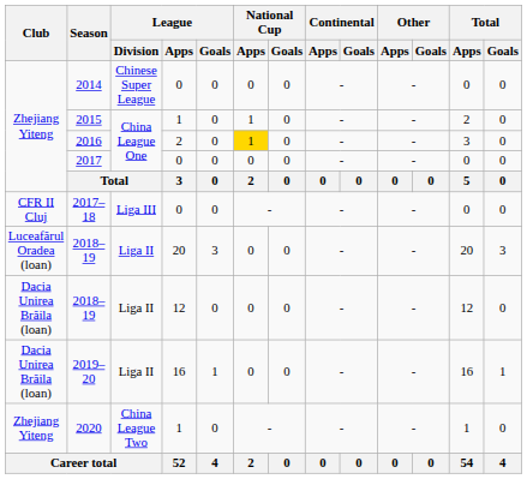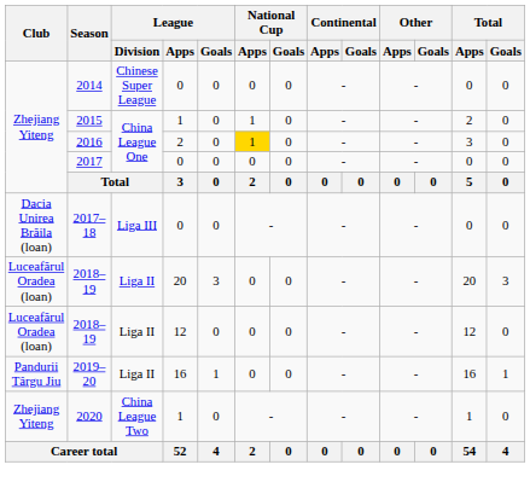2017–18 | Club: CFR II Cluj -> Dacia Unirea Brăila (loan)
2018–19 / 12 | Club: Dacia Unirea Brăila (loan) -> Luceafărul Oradea (loan)
2019–20 | Club: Dacia Unirea Brăila (loan) -> Pandurii Târgu Jiu
